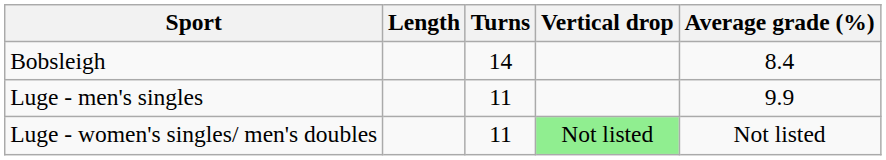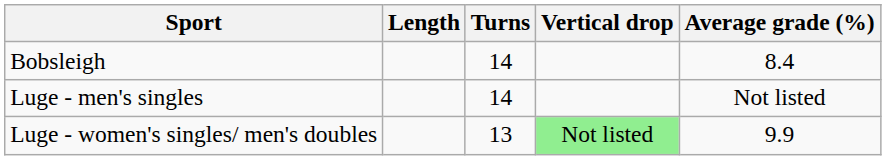Luge - men's singles | Turns: 11 -> 14
Luge - men's singles | Average grade (%): 9.9 -> Not listed
Luge - women's singles/ men's doubles | Turns: 11 -> 13
Luge - women's singles/ men's doubles | Average grade (%): Not listed -> 9.9
